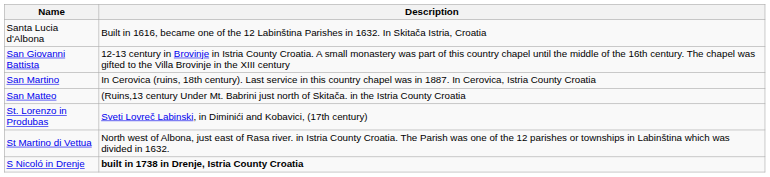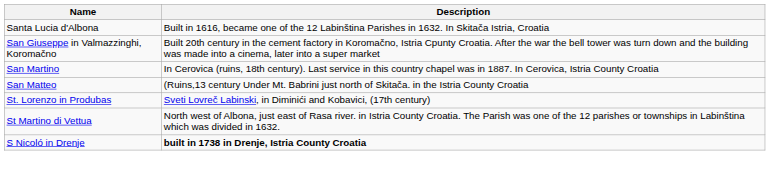- row: San Giovanni Battista | 12-13 century in Brovinje in Istria County Croatia. A small monastery was part of this country chapel until the middle of the 16th century. The chapel was gifted to the Villa Brovinje in the XIII century
+ row: San Giuseppe in Valmazzinghi, Koromačno | Built 20th century in the cement factory in Koromačno, Istria Cpunty Croatia. After the war the bell tower was turn down and the building was made into a cinema, later into a super market
